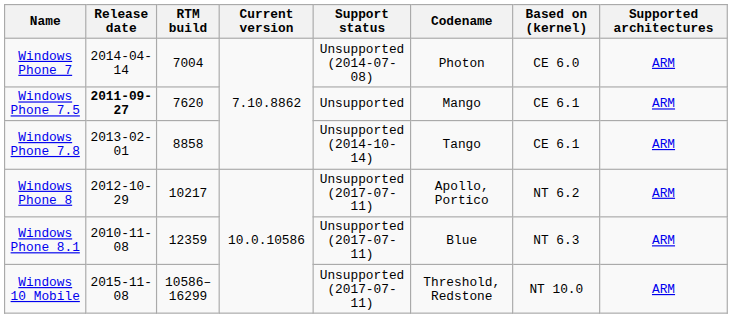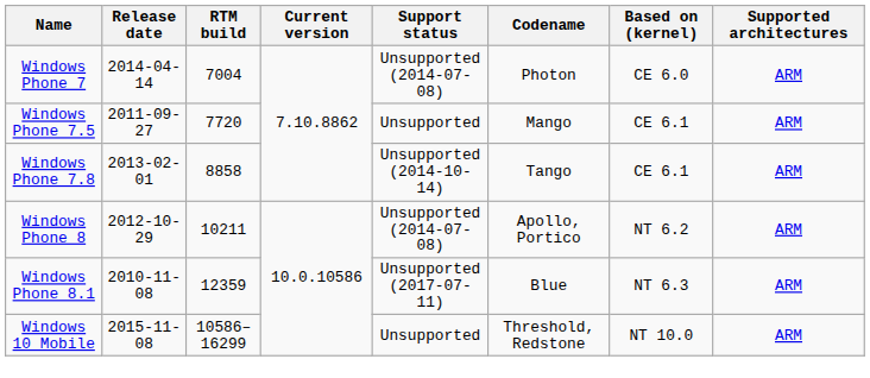Windows Phone 7.5 | Release date: bold -> normal
Windows Phone 7.5 | RTM build: 7620 -> 7720
Windows Phone 8 | RTM build: 10217 -> 10211
Windows Phone 8 | Support status: Unsupported (2017-07-11) -> Unsupported (2014-07-08)
Windows 10 Mobile | Support status: Unsupported (2017-07-11) -> Unsupported
